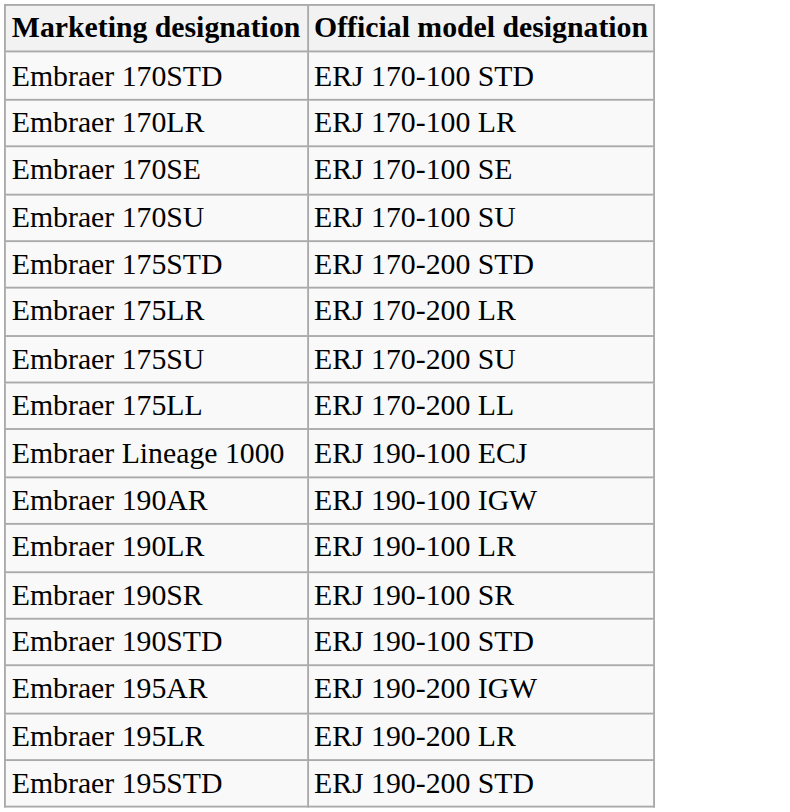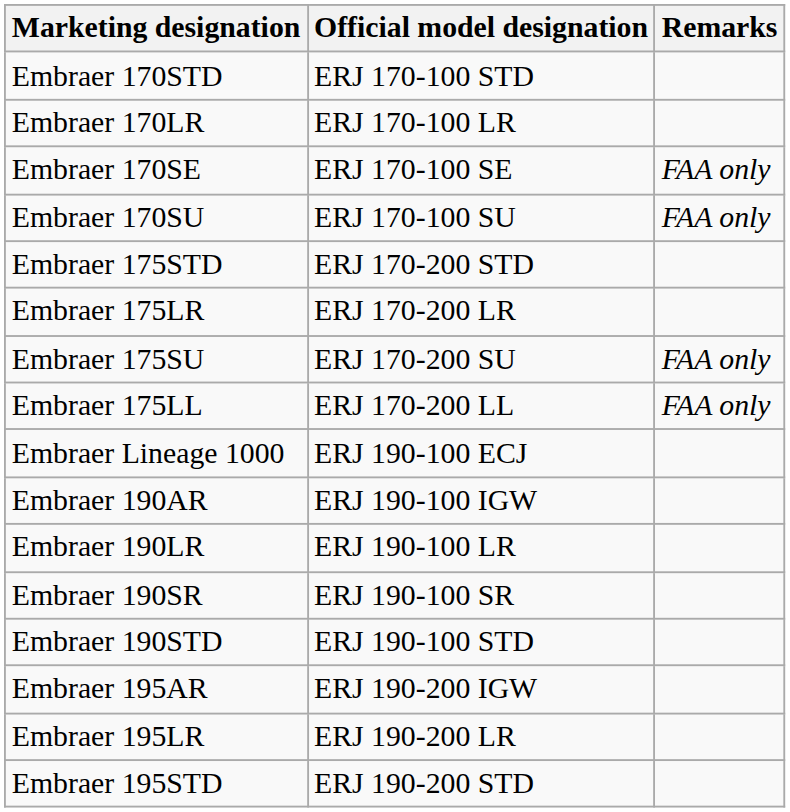+ column: Remarks | FAA only | FAA only | FAA only | FAA only
